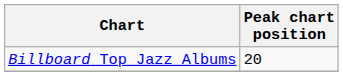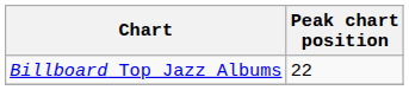Billboard Top Jazz Albums | Peak chart position: 20 -> 22
